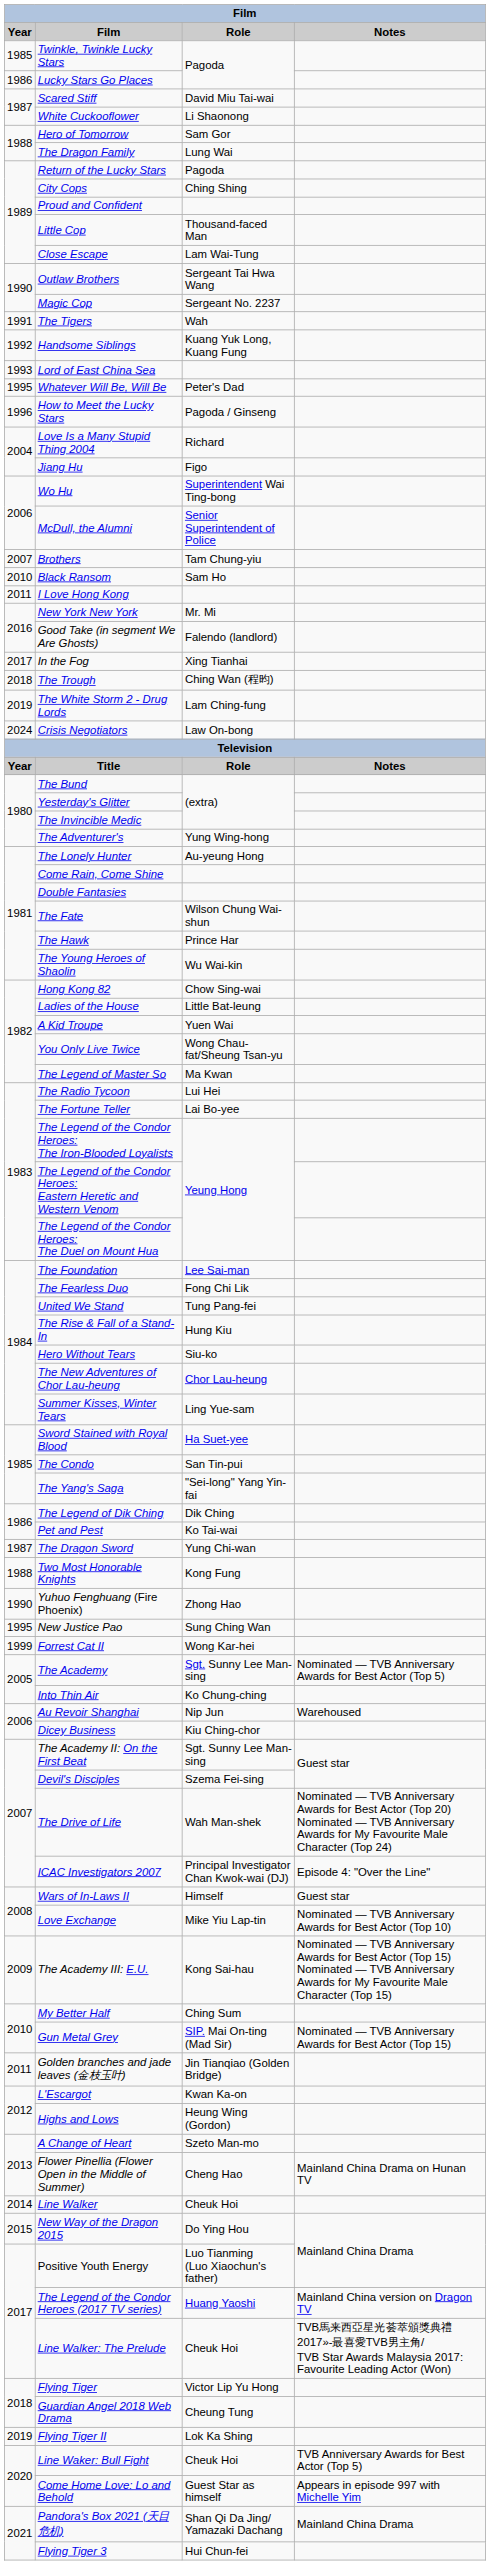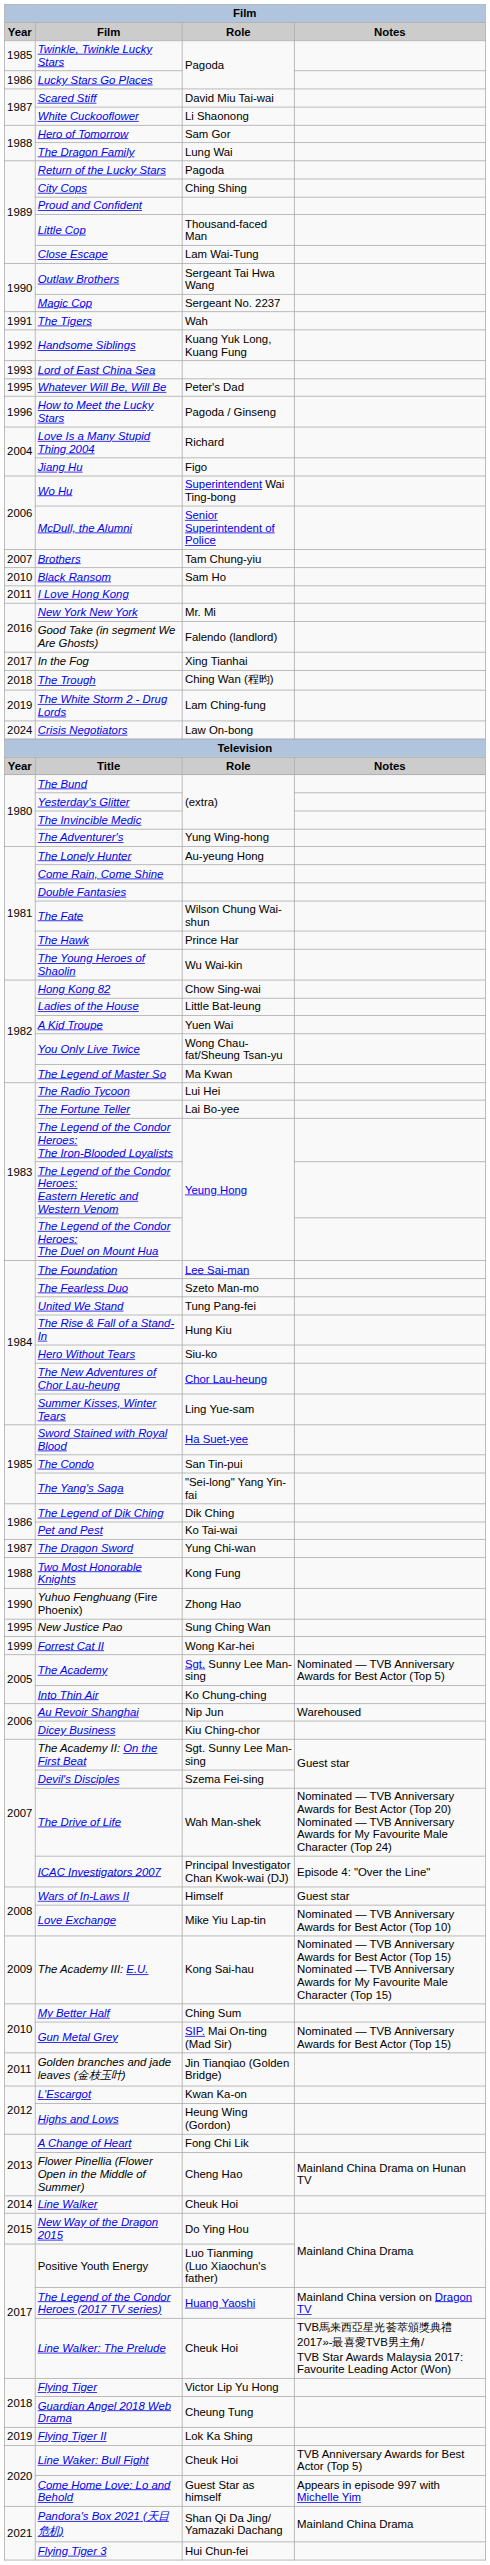The Fearless Duo | Role: Fong Chi Lik -> Szeto Man-mo
A Change of Heart | Role: Szeto Man-mo -> Fong Chi Lik
